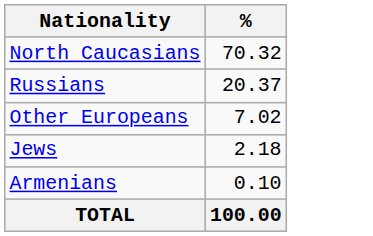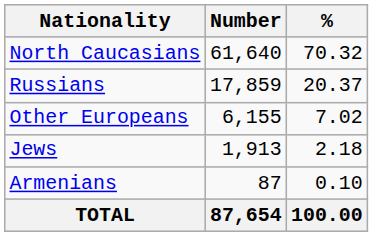+ column: Number | 61,640 | 17,859 | 6,155 | 1,913 | 87 | 87,654
